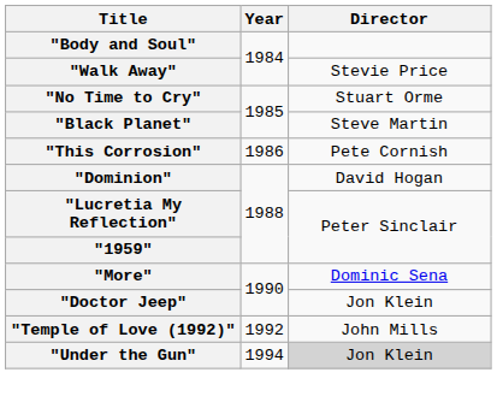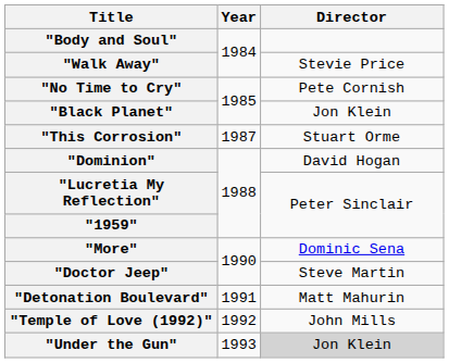"No Time to Cry" | Director: Stuart Orme -> Pete Cornish
"Black Planet" | Director: Steve Martin -> Jon Klein
"This Corrosion" | Year: 1986 -> 1987
"This Corrosion" | Director: Pete Cornish -> Stuart Orme
"Doctor Jeep" | Director: Jon Klein -> Steve Martin
+ row: "Detonation Boulevard" | 1991 | Matt Mahurin
"Under the Gun" | Year: 1994 -> 1993
